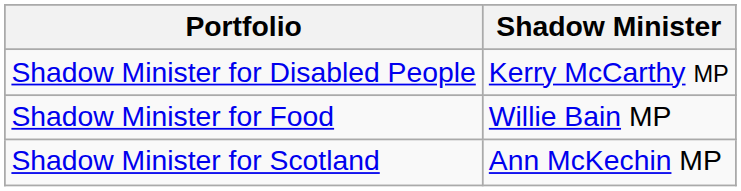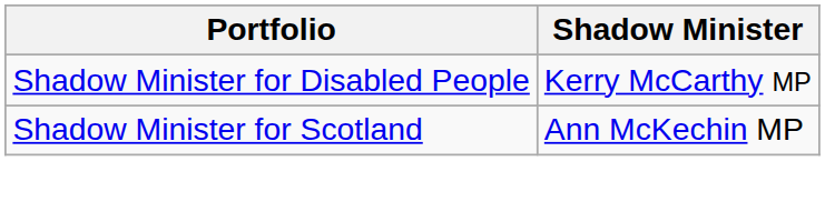- row: Shadow Minister for Food | Willie Bain MP
